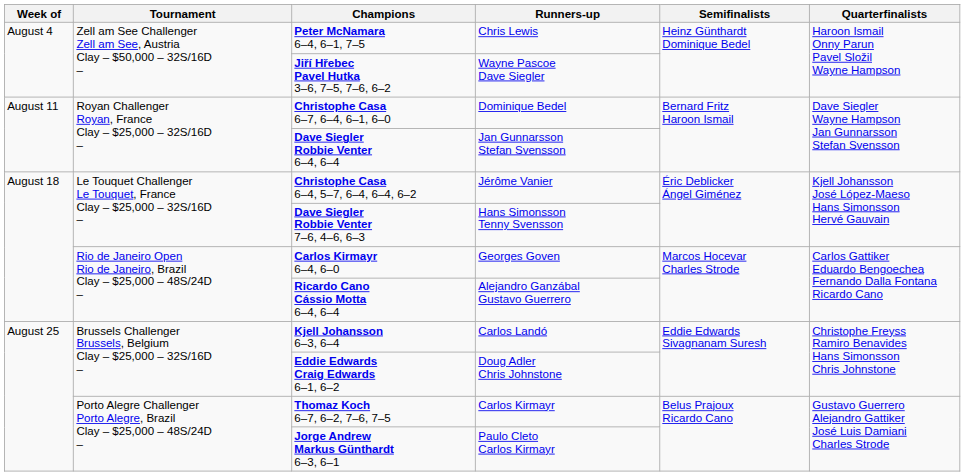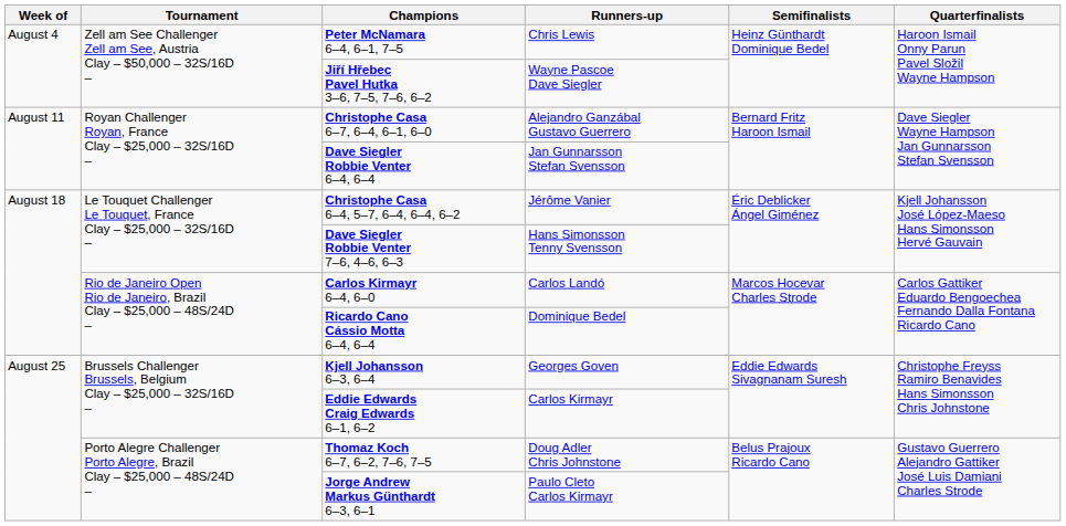Christophe Casa 6–7, 6–4, 6–1, 6–0 | Runners-up: Dominique Bedel -> Alejandro Ganzábal Gustavo Guerrero
Carlos Kirmayr 6–4, 6–0 | Runners-up: Georges Goven -> Carlos Landó
Ricardo Cano Cássio Motta 6–4, 6–4 | Runners-up: Alejandro Ganzábal Gustavo Guerrero -> Dominique Bedel
Kjell Johansson 6–3, 6–4 | Runners-up: Carlos Landó -> Georges Goven
Eddie Edwards Craig Edwards 6–1, 6–2 | Runners-up: Doug Adler Chris Johnstone -> Carlos Kirmayr
Thomaz Koch 6–7, 6–2, 7–6, 7–5 | Runners-up: Carlos Kirmayr -> Doug Adler Chris Johnstone
